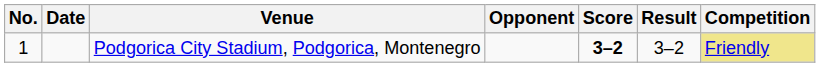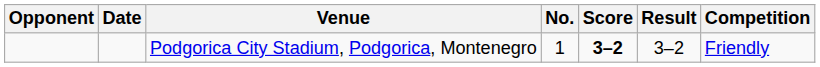columns swapped: No. <-> Opponent
Podgorica City Stadium, Podgorica, Montenegro | Competition: khaki background -> no background
